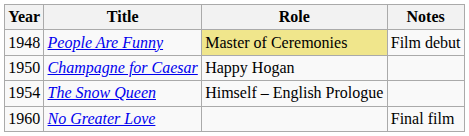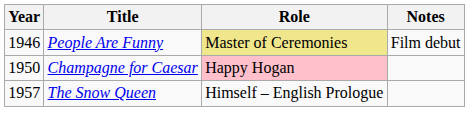People Are Funny | Year: 1948 -> 1946
Champagne for Caesar | Role: no background -> pink background
The Snow Queen | Year: 1954 -> 1957
- row: 1960 | No Greater Love | Final film
